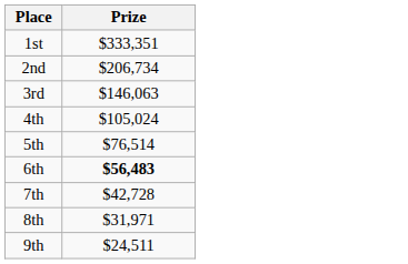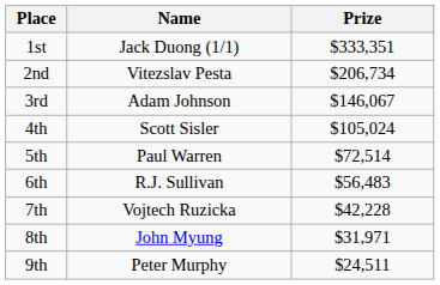+ column: Name | Jack Duong (1/1) | Vitezslav Pesta | Adam Johnson | Scott Sisler | Paul Warren | R.J. Sullivan | Vojtech Ruzicka | John Myung | Peter Murphy
3rd | Prize: $146,063 -> $146,067
5th | Prize: $76,514 -> $72,514
6th | Prize: bold -> normal
7th | Prize: $42,728 -> $42,228
